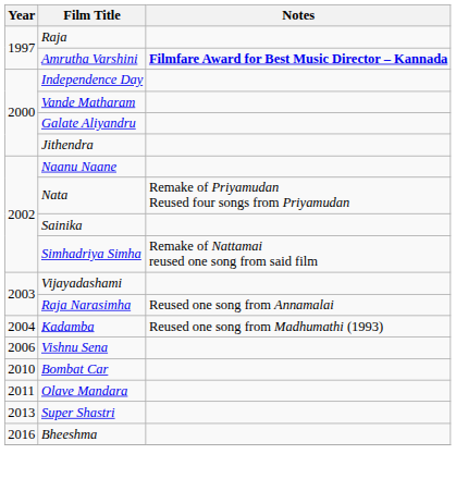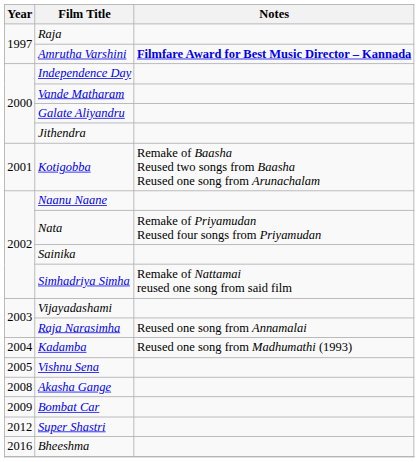+ row: 2001 | Kotigobba | Remake of Baasha Reused two songs from Baasha Reused one song from Arunachalam
Vishnu Sena | Year: 2006 -> 2005
+ row: 2008 | Akasha Gange
Bombat Car | Year: 2010 -> 2009
- row: 2011 | Olave Mandara
Super Shastri | Year: 2013 -> 2012
